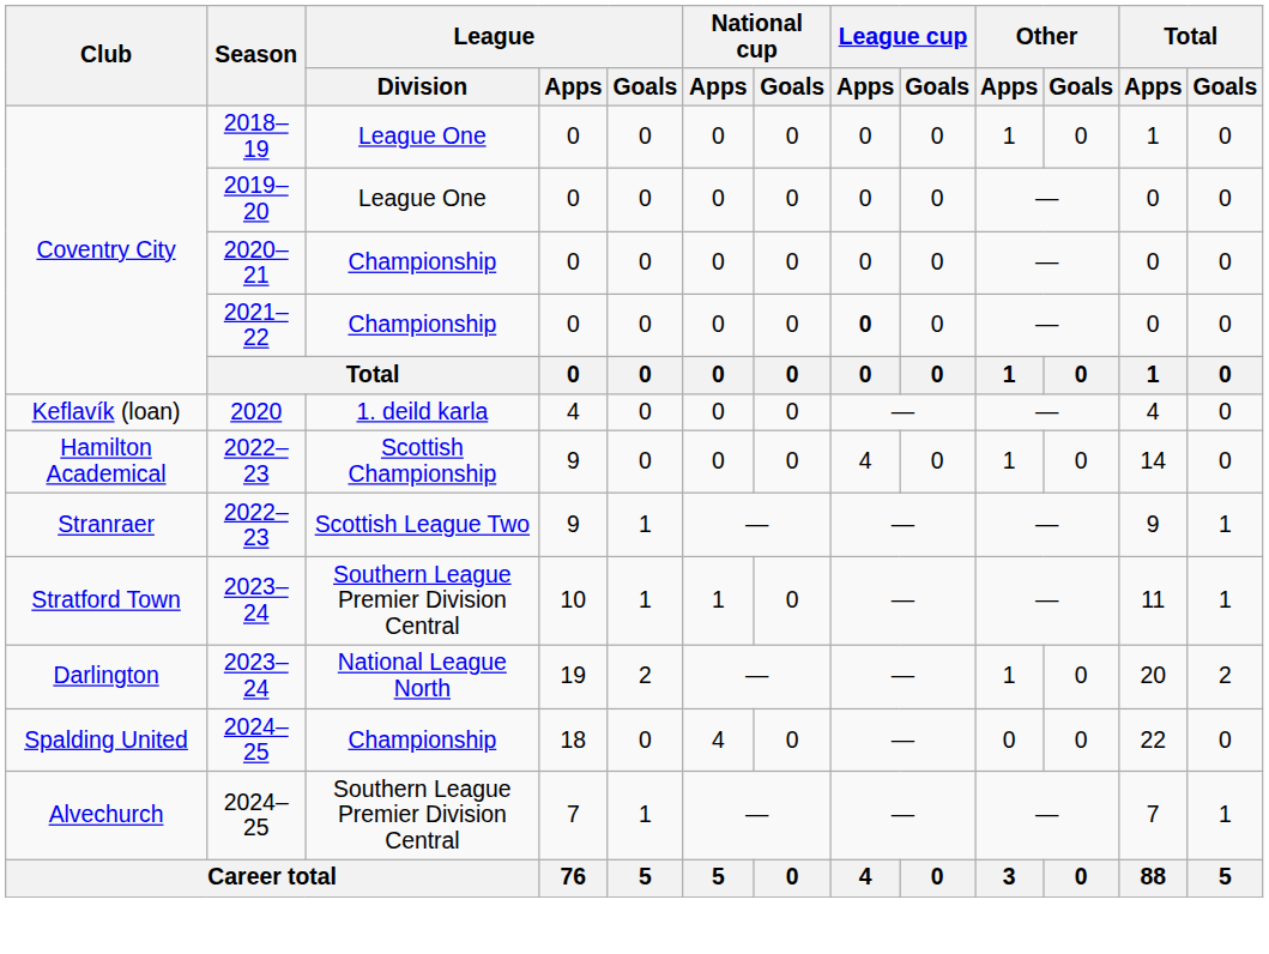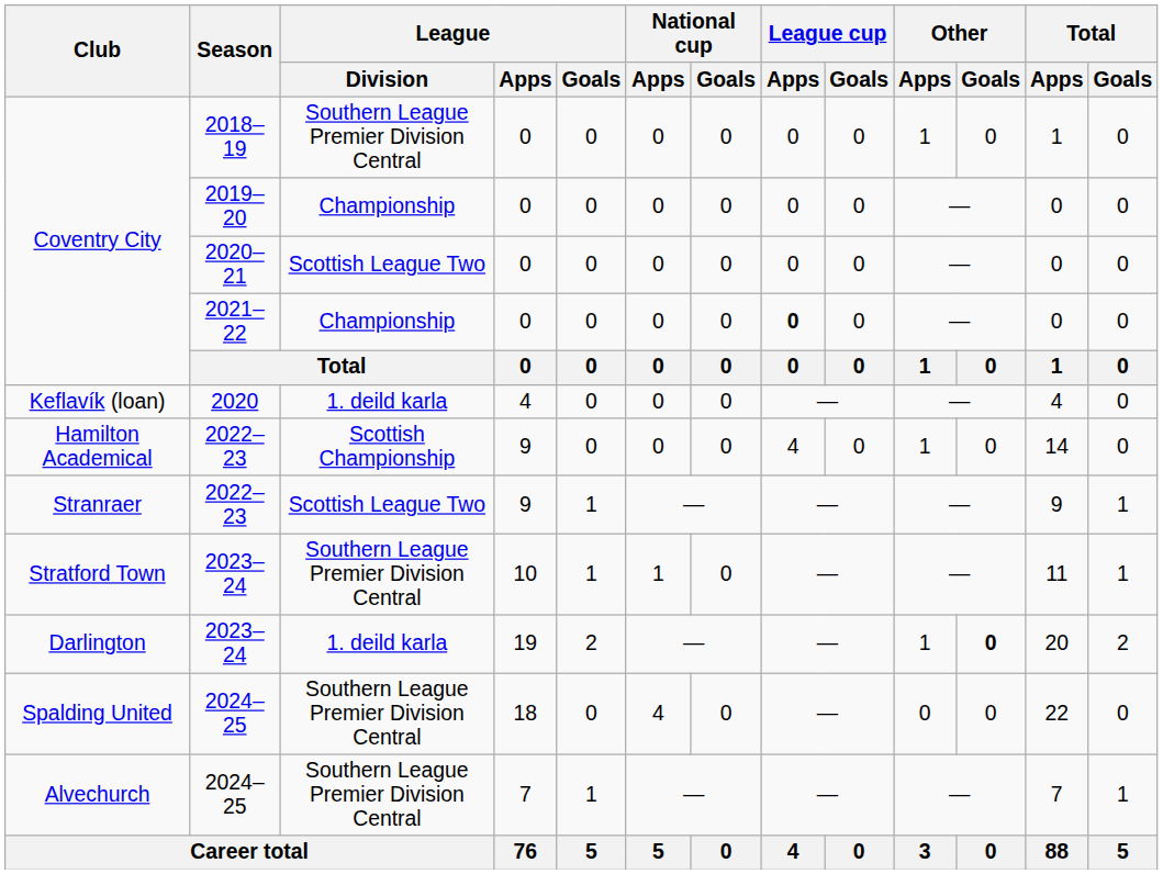Coventry City / 2018–19 | League / Division: League One -> Southern League Premier Division Central
Coventry City / 2019–20 | League / Division: League One -> Championship
Coventry City / 2020–21 | League / Division: Championship -> Scottish League Two
Darlington | League / Division: National League North -> 1. deild karla
Darlington | Other / Goals: normal -> bold
Spalding United | League / Division: Championship -> Southern League Premier Division Central
